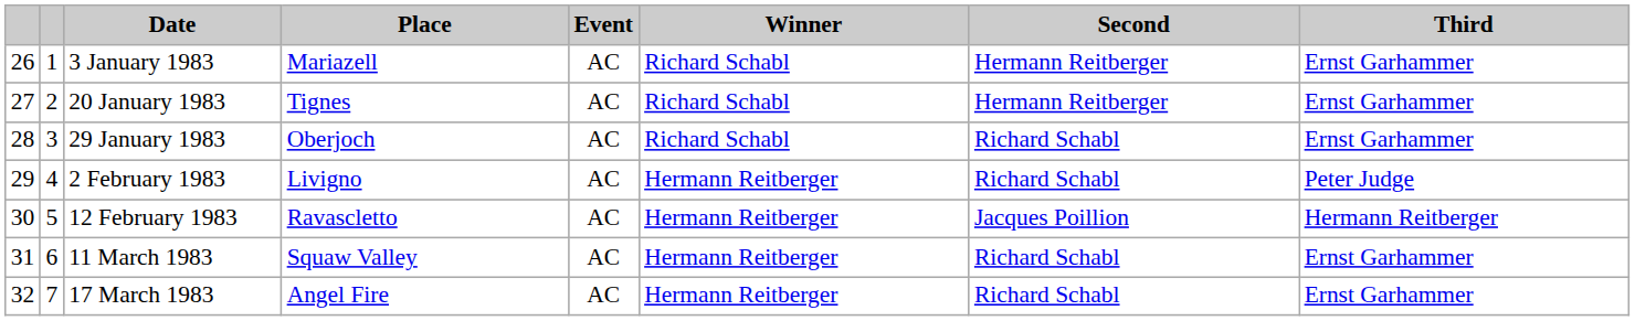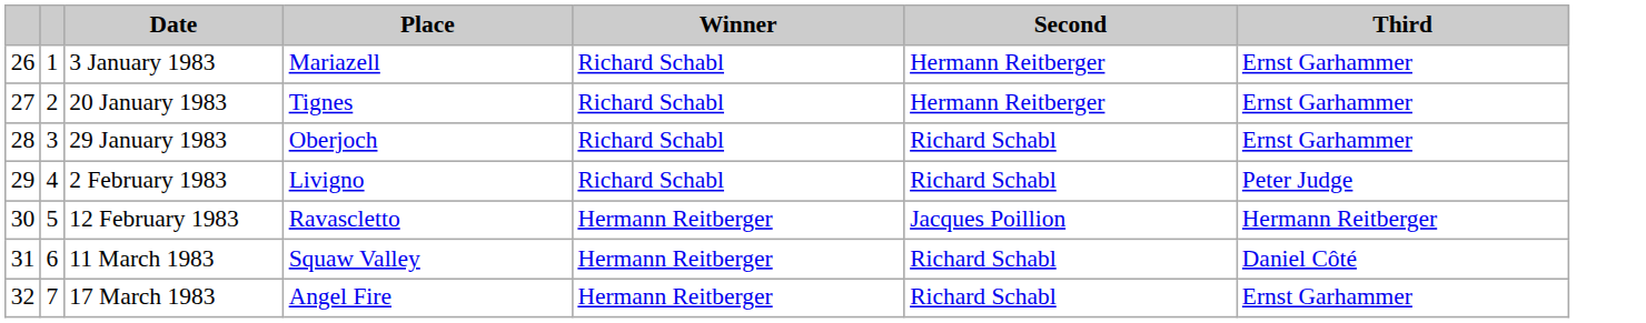- column: Event | AC | AC | AC | AC | AC | AC | AC
2 February 1983 | Winner: Hermann Reitberger -> Richard Schabl
11 March 1983 | Third: Ernst Garhammer -> Daniel Côté
